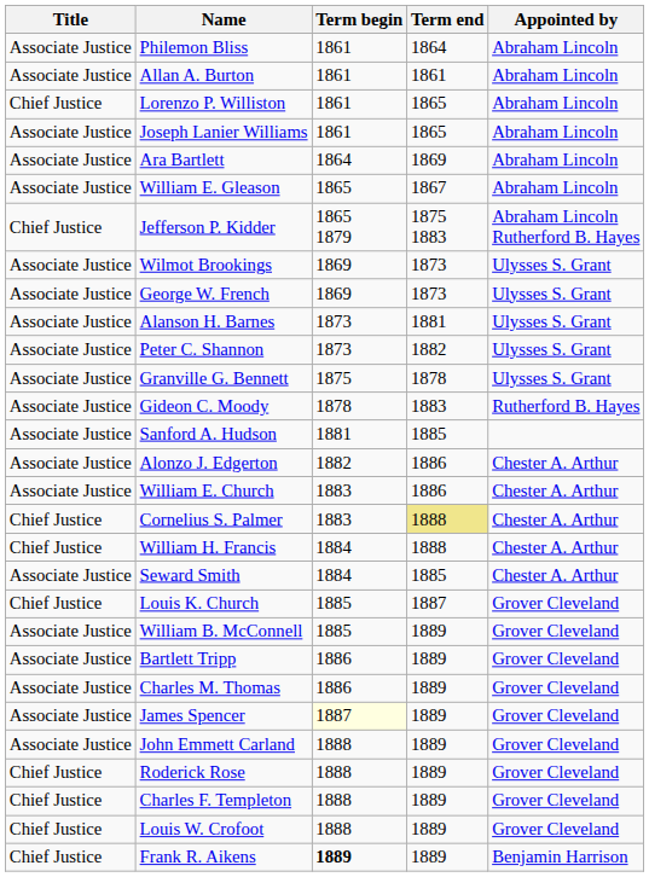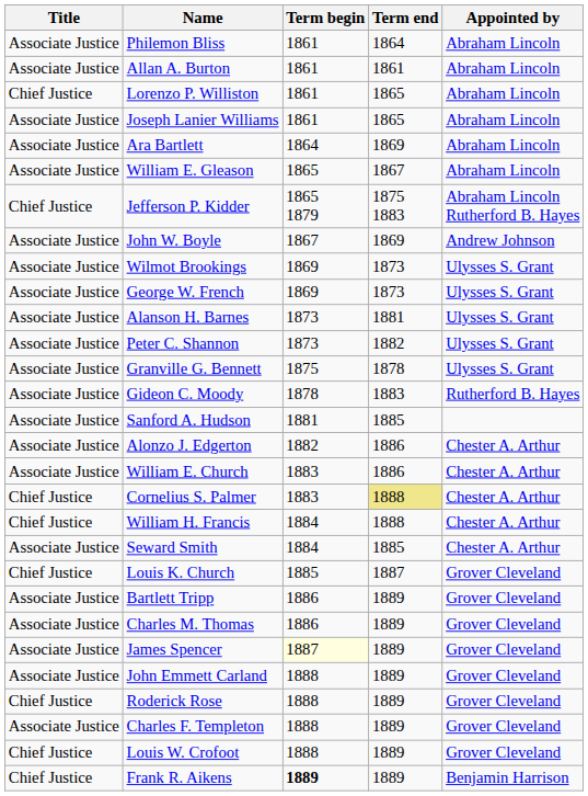+ row: Associate Justice | John W. Boyle | 1867 | 1869 | Andrew Johnson
- row: Associate Justice | William B. McConnell | 1885 | 1889 | Grover Cleveland
Charles F. Templeton | Title: Chief Justice -> Associate Justice
